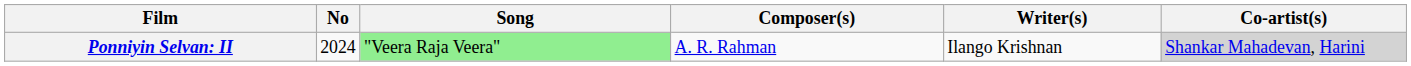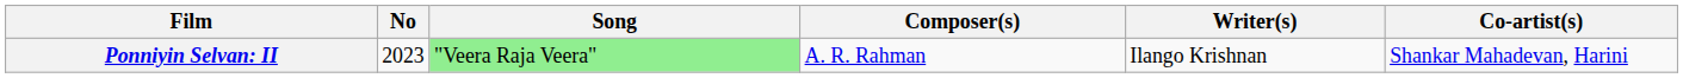Ponniyin Selvan: II | No: 2024 -> 2023
Ponniyin Selvan: II | Co-artist(s): lightgrey background -> no background
